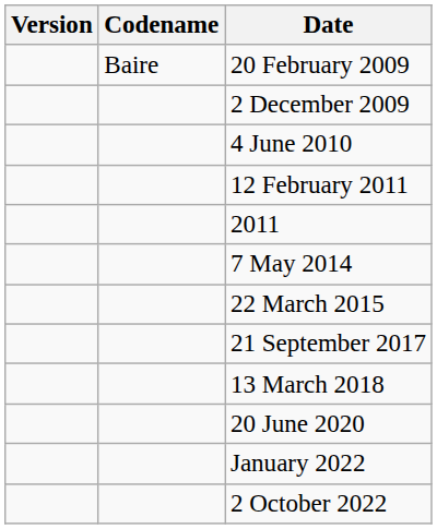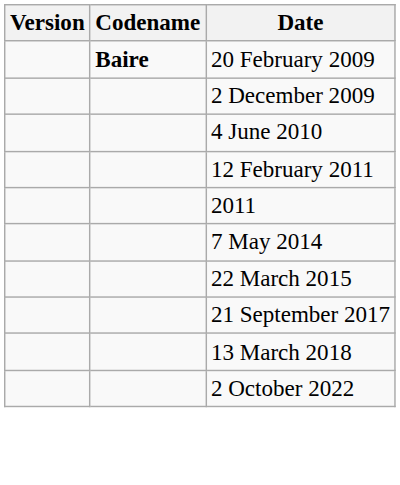20 February 2009 | Codename: normal -> bold
- row: 20 June 2020
- row: January 2022
